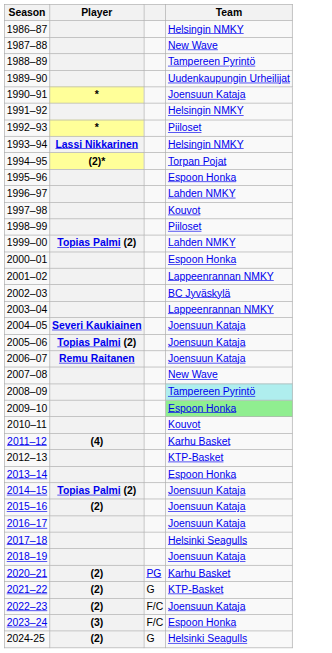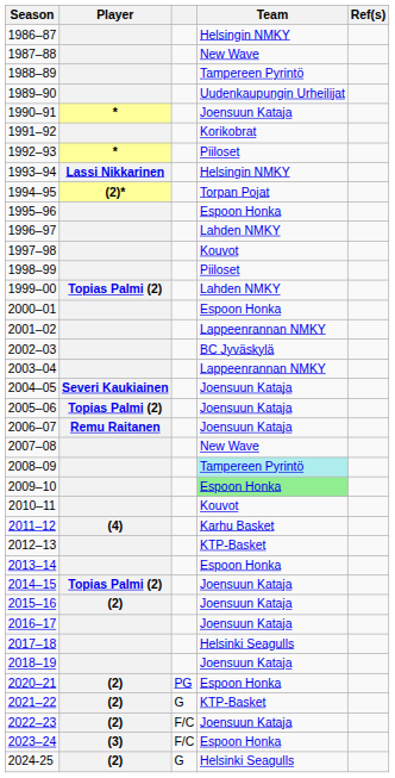+ column: Ref(s)
1991–92 | Team: Helsingin NMKY -> Korikobrat
2020–21 | Team: Karhu Basket -> Espoon Honka
